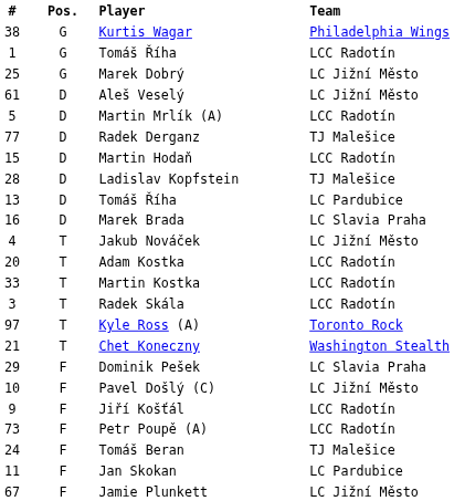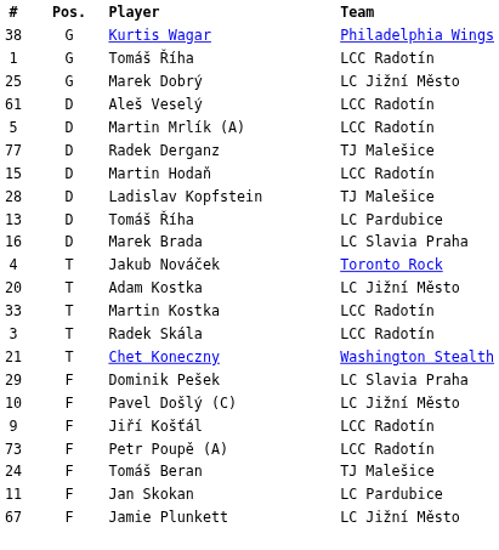Aleš Veselý | Team: LC Jižní Město -> LCC Radotín
Jakub Nováček | Team: LC Jižní Město -> Toronto Rock
Adam Kostka | Team: LCC Radotín -> LC Jižní Město
- row: 97 | T | Kyle Ross (A) | Toronto Rock
